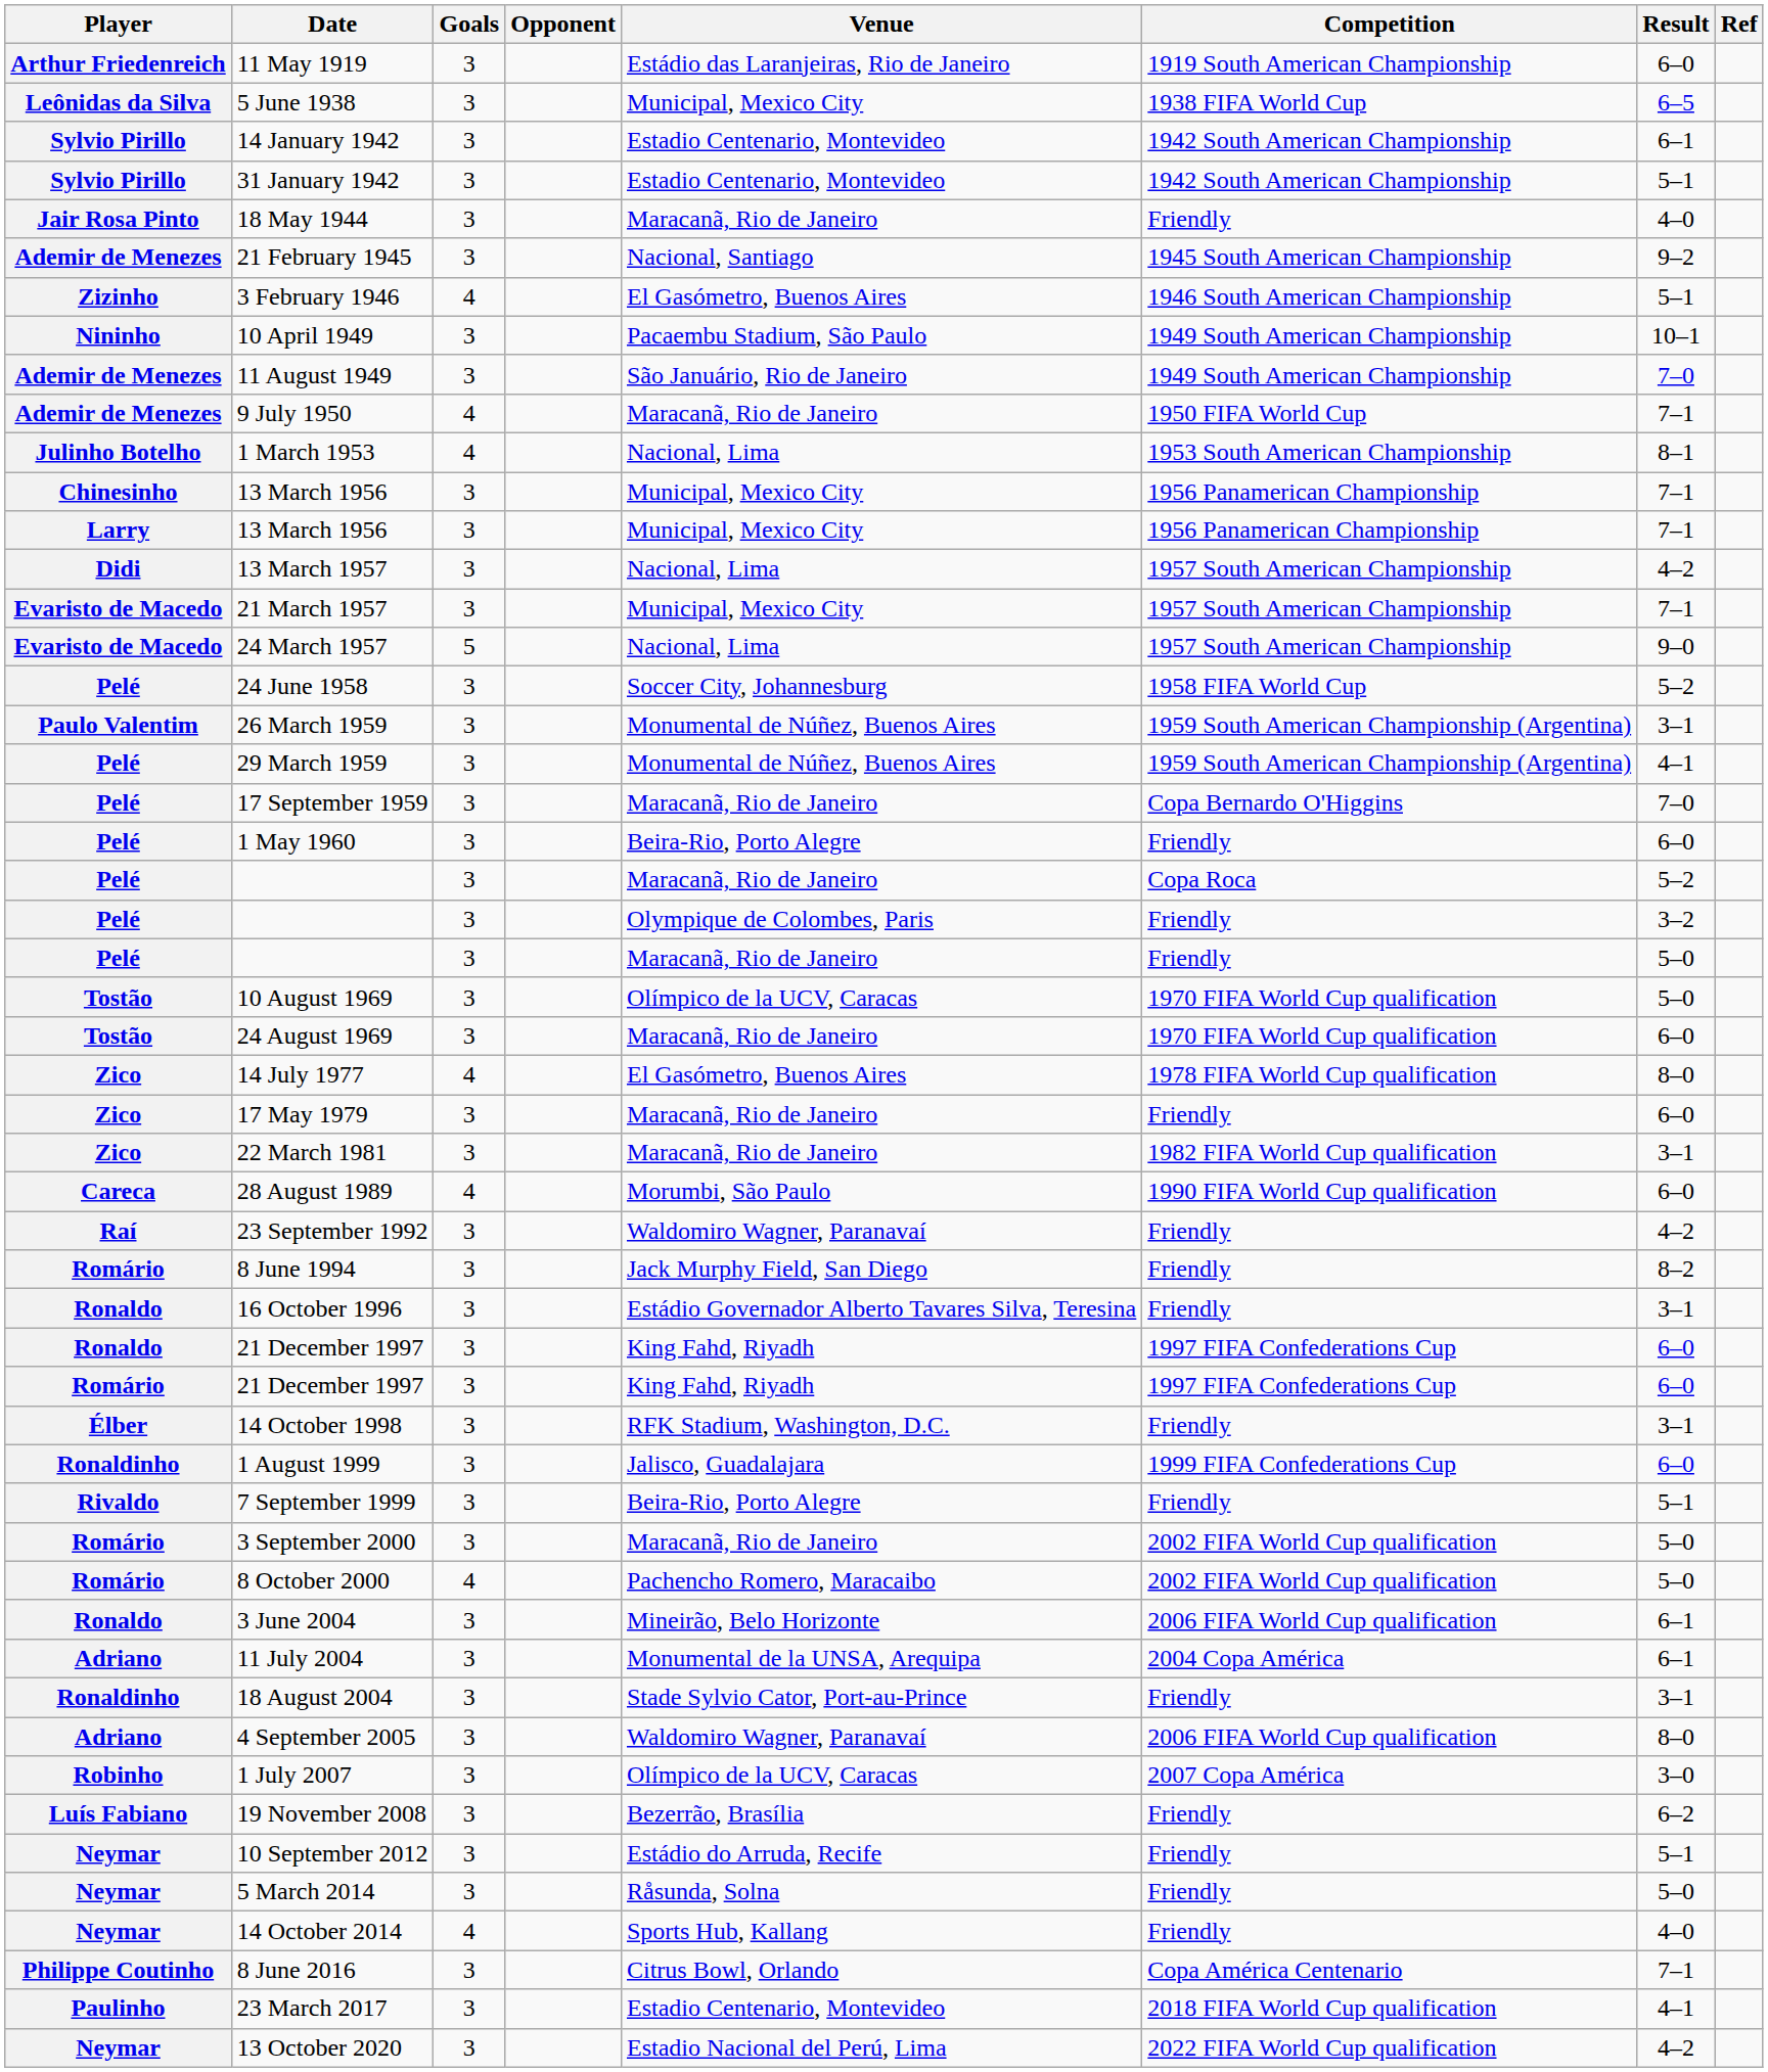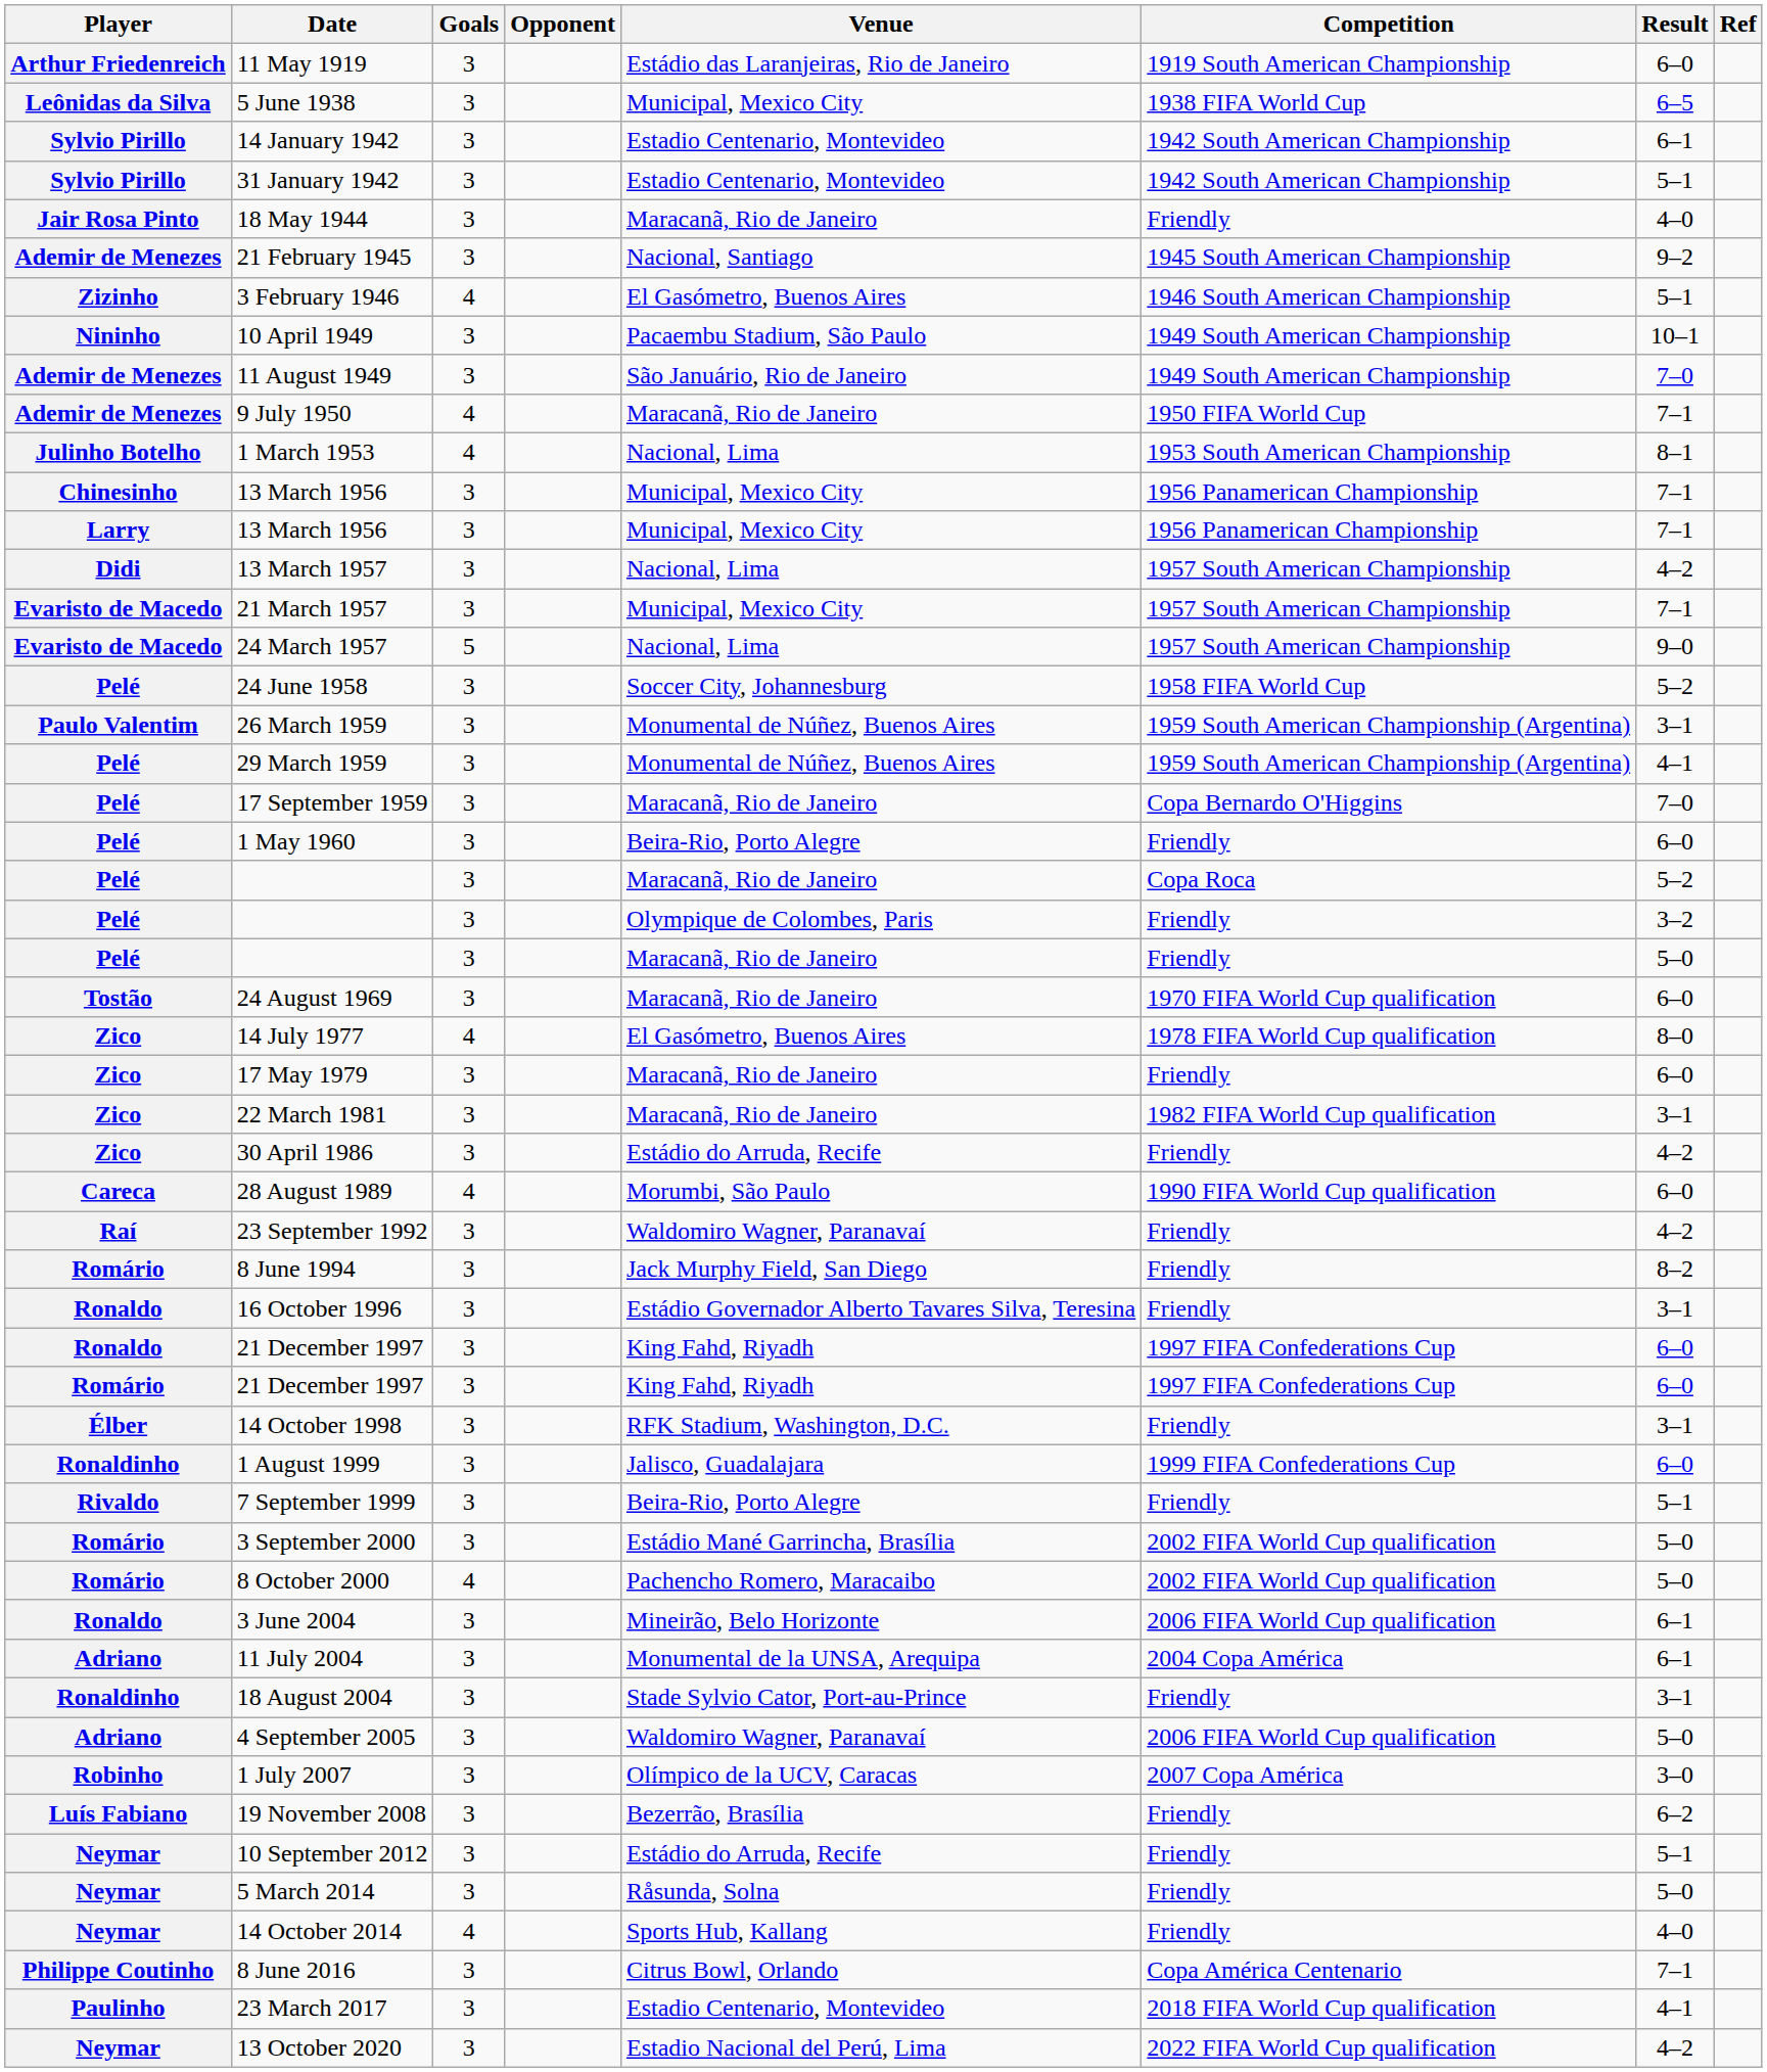- row: Tostão | 10 August 1969 | 3 | Olímpico de la UCV, Caracas | 1970 FIFA World Cup qualification | 5–0
+ row: Zico | 30 April 1986 | 3 | Estádio do Arruda, Recife | Friendly | 4–2
3 September 2000 | Venue: Maracanã, Rio de Janeiro -> Estádio Mané Garrincha, Brasília
4 September 2005 | Result: 8–0 -> 5–0
